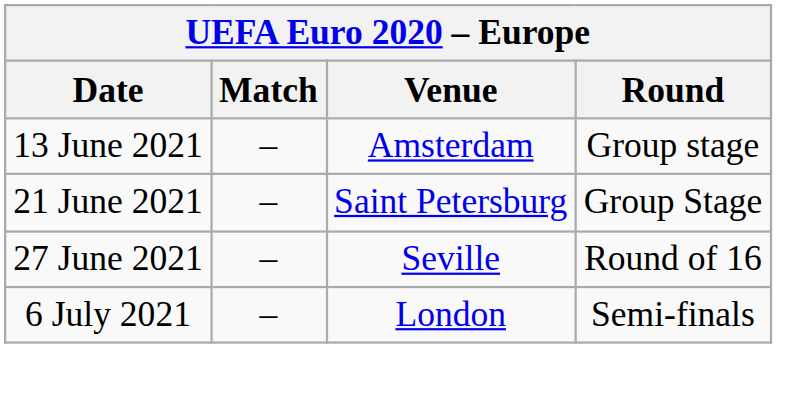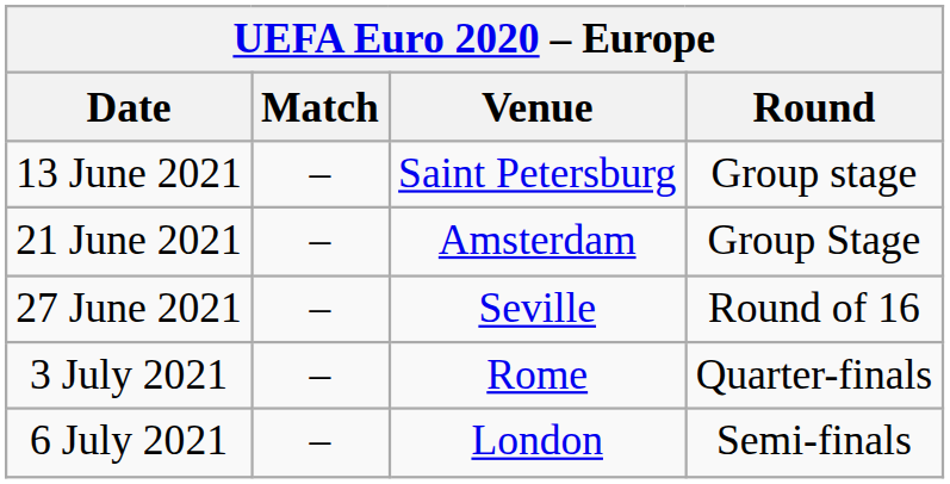13 June 2021 | Venue: Amsterdam -> Saint Petersburg
21 June 2021 | Venue: Saint Petersburg -> Amsterdam
+ row: 3 July 2021 | – | Rome | Quarter-finals
